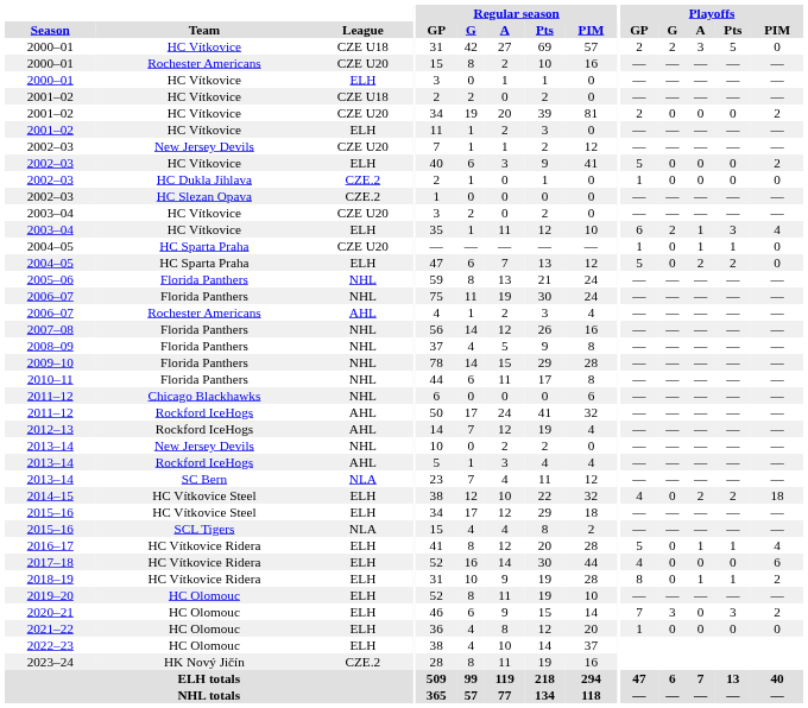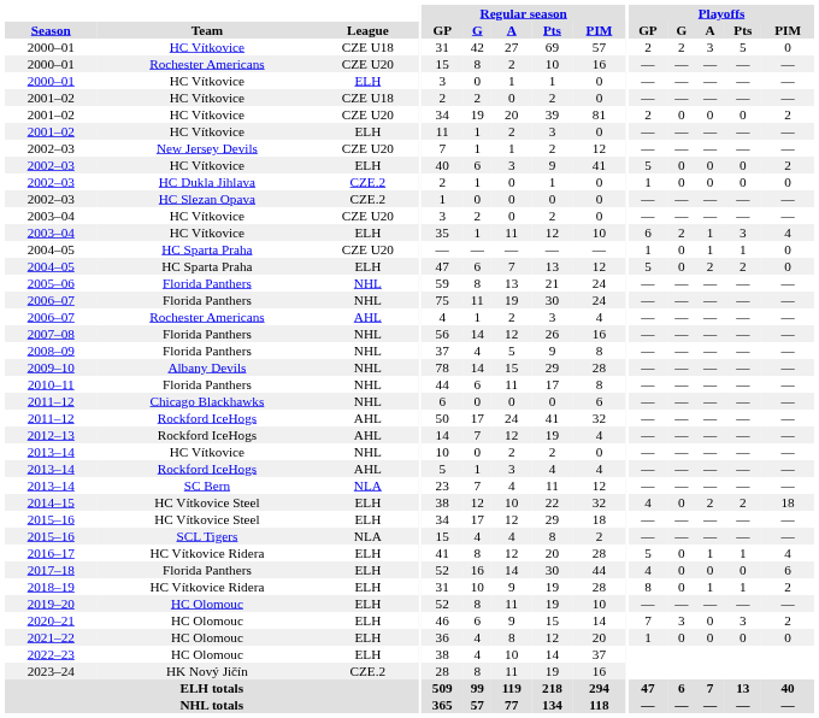2009–10 | Team: Florida Panthers -> Albany Devils
2013–14 / NHL | Team: New Jersey Devils -> HC Vítkovice
2017–18 | Team: HC Vítkovice Ridera -> Florida Panthers
